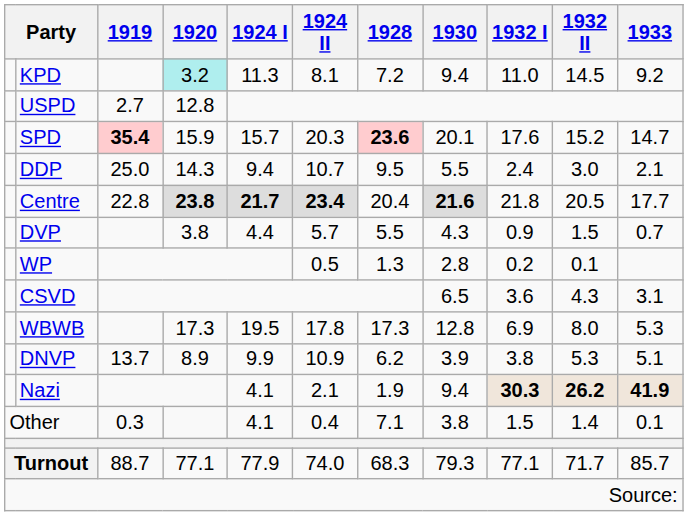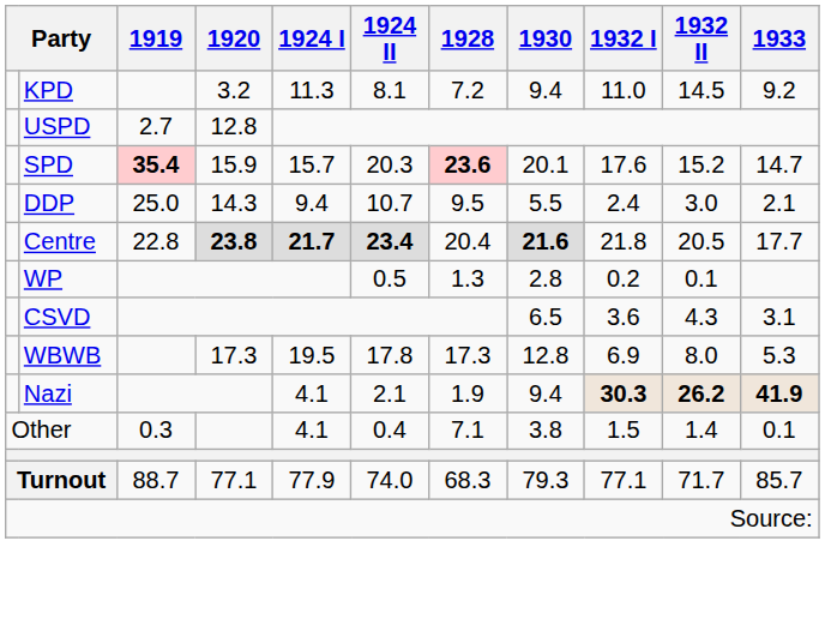KPD | 1920: paleturquoise background -> no background
- row: DVP | 3.8 | 4.4 | 5.7 | 5.5 | 4.3 | 0.9 | 1.5 | 0.7
- row: DNVP | 13.7 | 8.9 | 9.9 | 10.9 | 6.2 | 3.9 | 3.8 | 5.3 | 5.1
